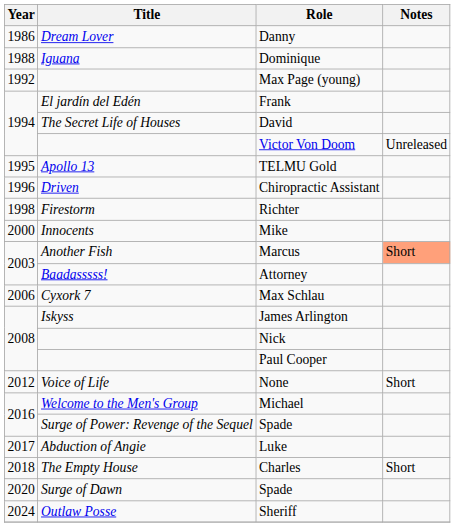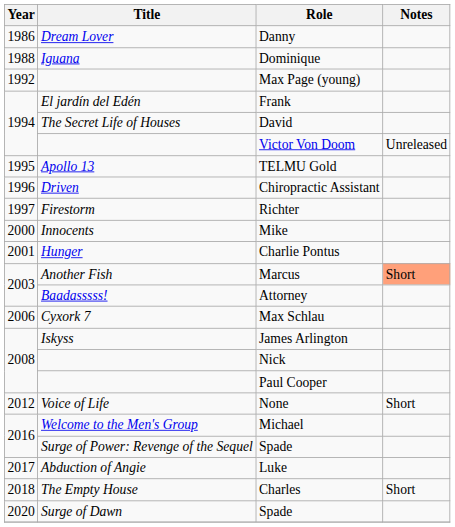Richter | Year: 1998 -> 1997
+ row: 2001 | Hunger | Charlie Pontus
- row: 2024 | Outlaw Posse | Sheriff
